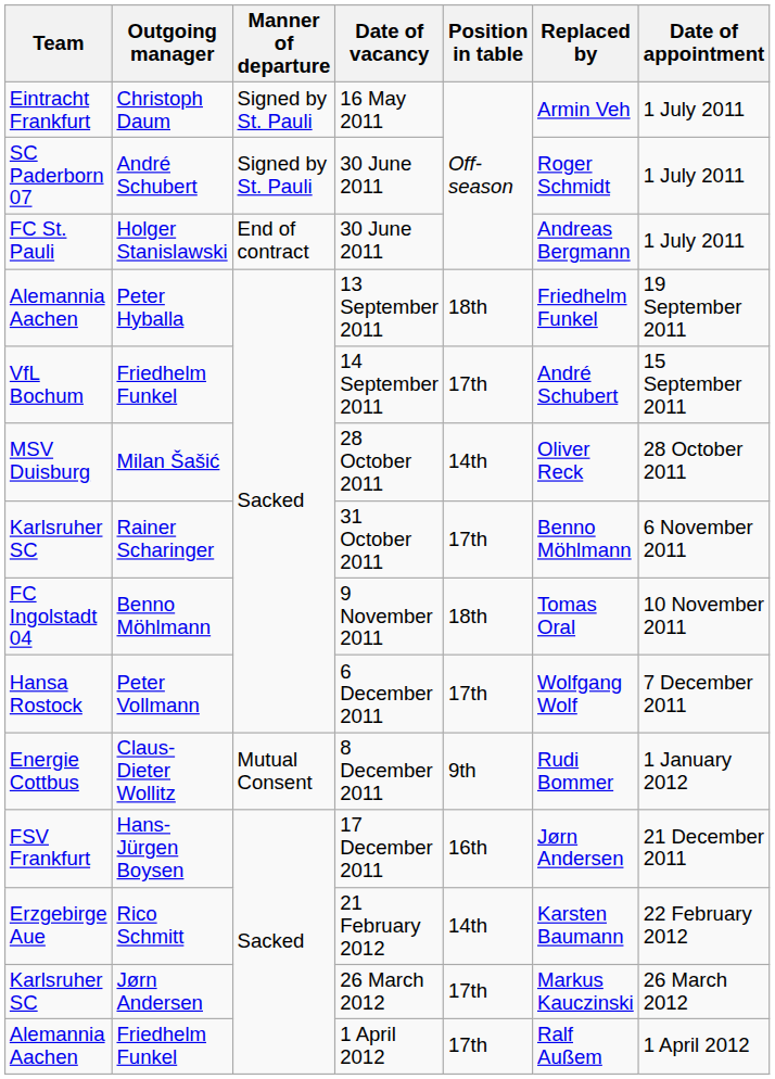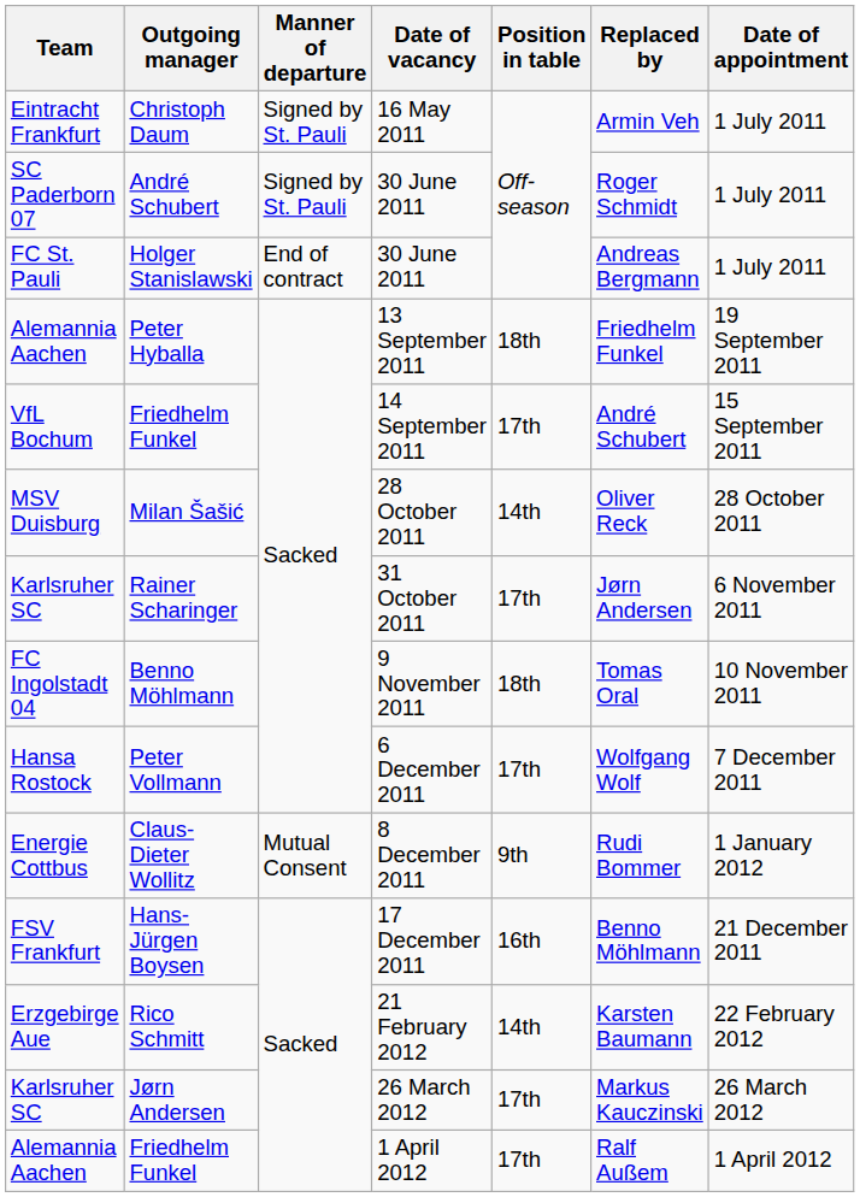Rainer Scharinger | Replaced by: Benno Möhlmann -> Jørn Andersen
Hans-Jürgen Boysen | Replaced by: Jørn Andersen -> Benno Möhlmann
